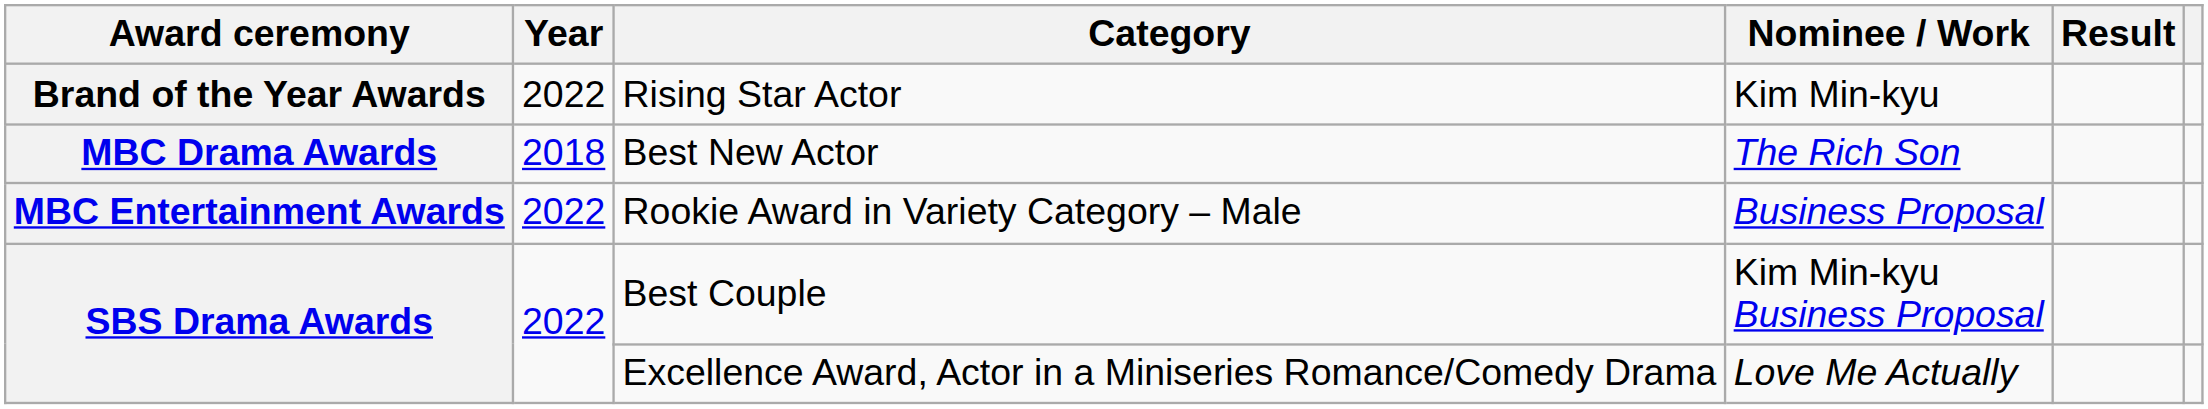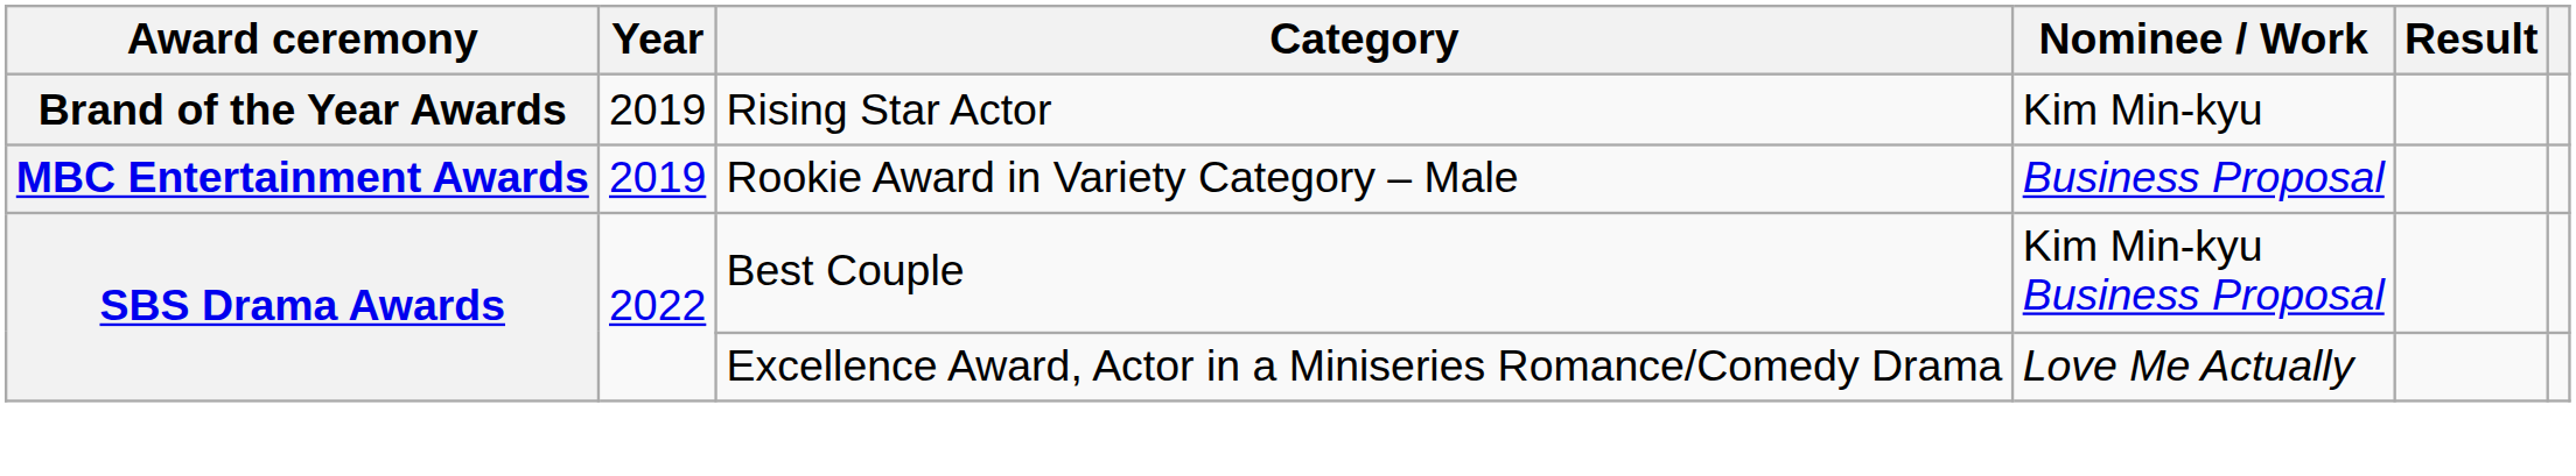Rising Star Actor | Year: 2022 -> 2019
- row: MBC Drama Awards | 2018 | Best New Actor | The Rich Son
Rookie Award in Variety Category – Male | Year: 2022 -> 2019
